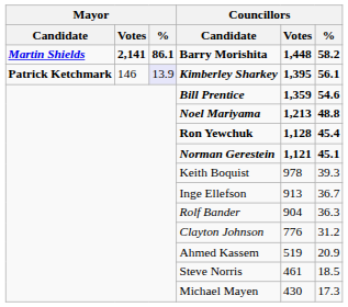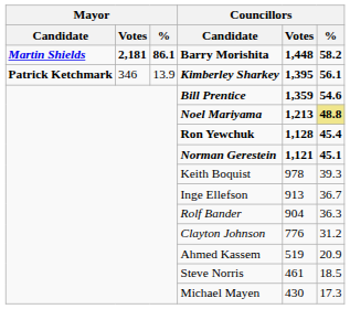Barry Morishita | Mayor / Votes: 2,141 -> 2,181
Kimberley Sharkey | Mayor / Votes: 146 -> 346
Kimberley Sharkey | Mayor / %: lavender background -> no background
Noel Mariyama | Councillors / %: no background -> khaki background
